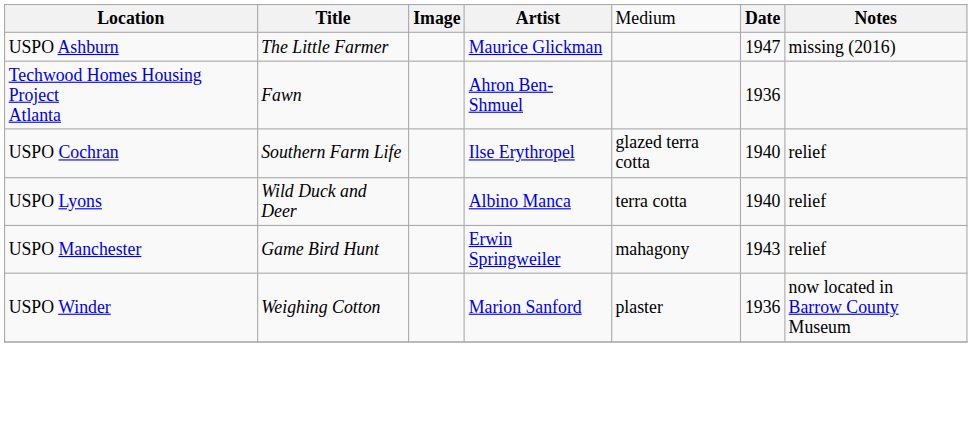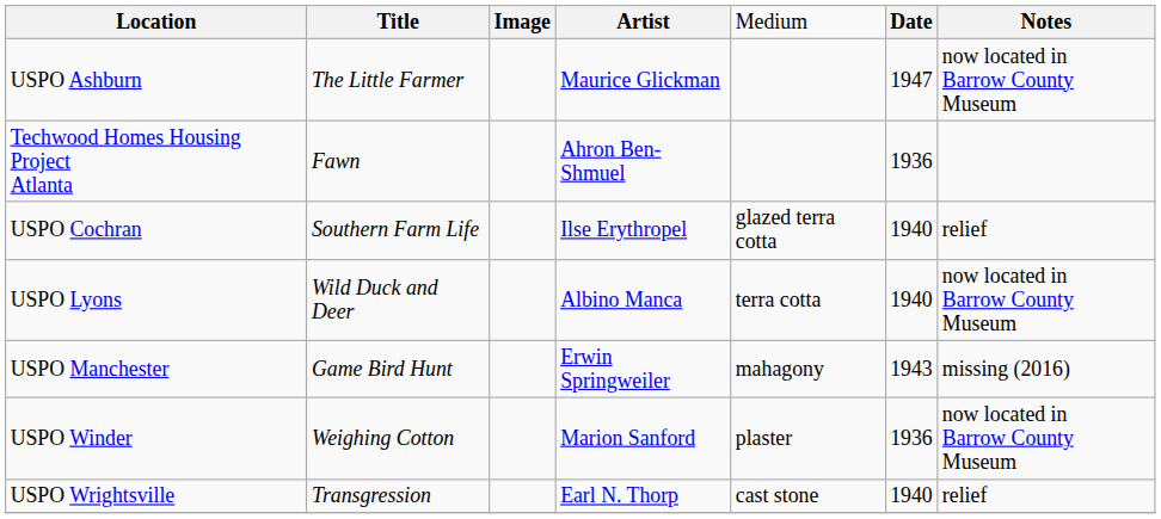USPO Ashburn | column 7: missing (2016) -> now located in Barrow County Museum
USPO Lyons | column 7: relief -> now located in Barrow County Museum
USPO Manchester | column 7: relief -> missing (2016)
+ row: USPO Wrightsville | Transgression | Earl N. Thorp | cast stone | 1940 | relief
